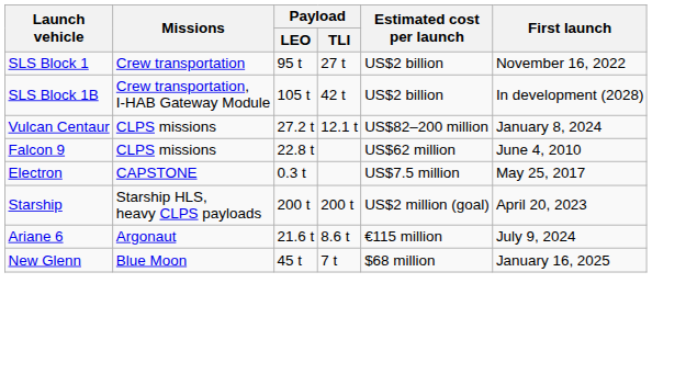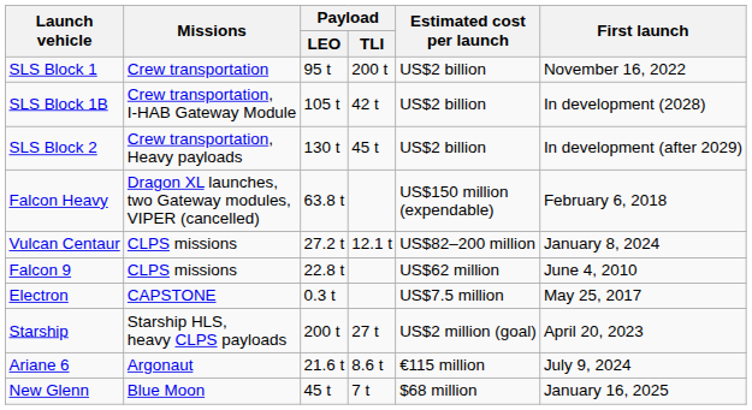SLS Block 1 | Payload / TLI: 27 t -> 200 t
+ row: SLS Block 2 | Crew transportation, Heavy payloads | 130 t | 45 t | US$2 billion | In development (after 2029)
+ row: Falcon Heavy | Dragon XL launches, two Gateway modules, VIPER (cancelled) | 63.8 t | US$150 million (expendable) | February 6, 2018
Starship | Payload / TLI: 200 t -> 27 t
